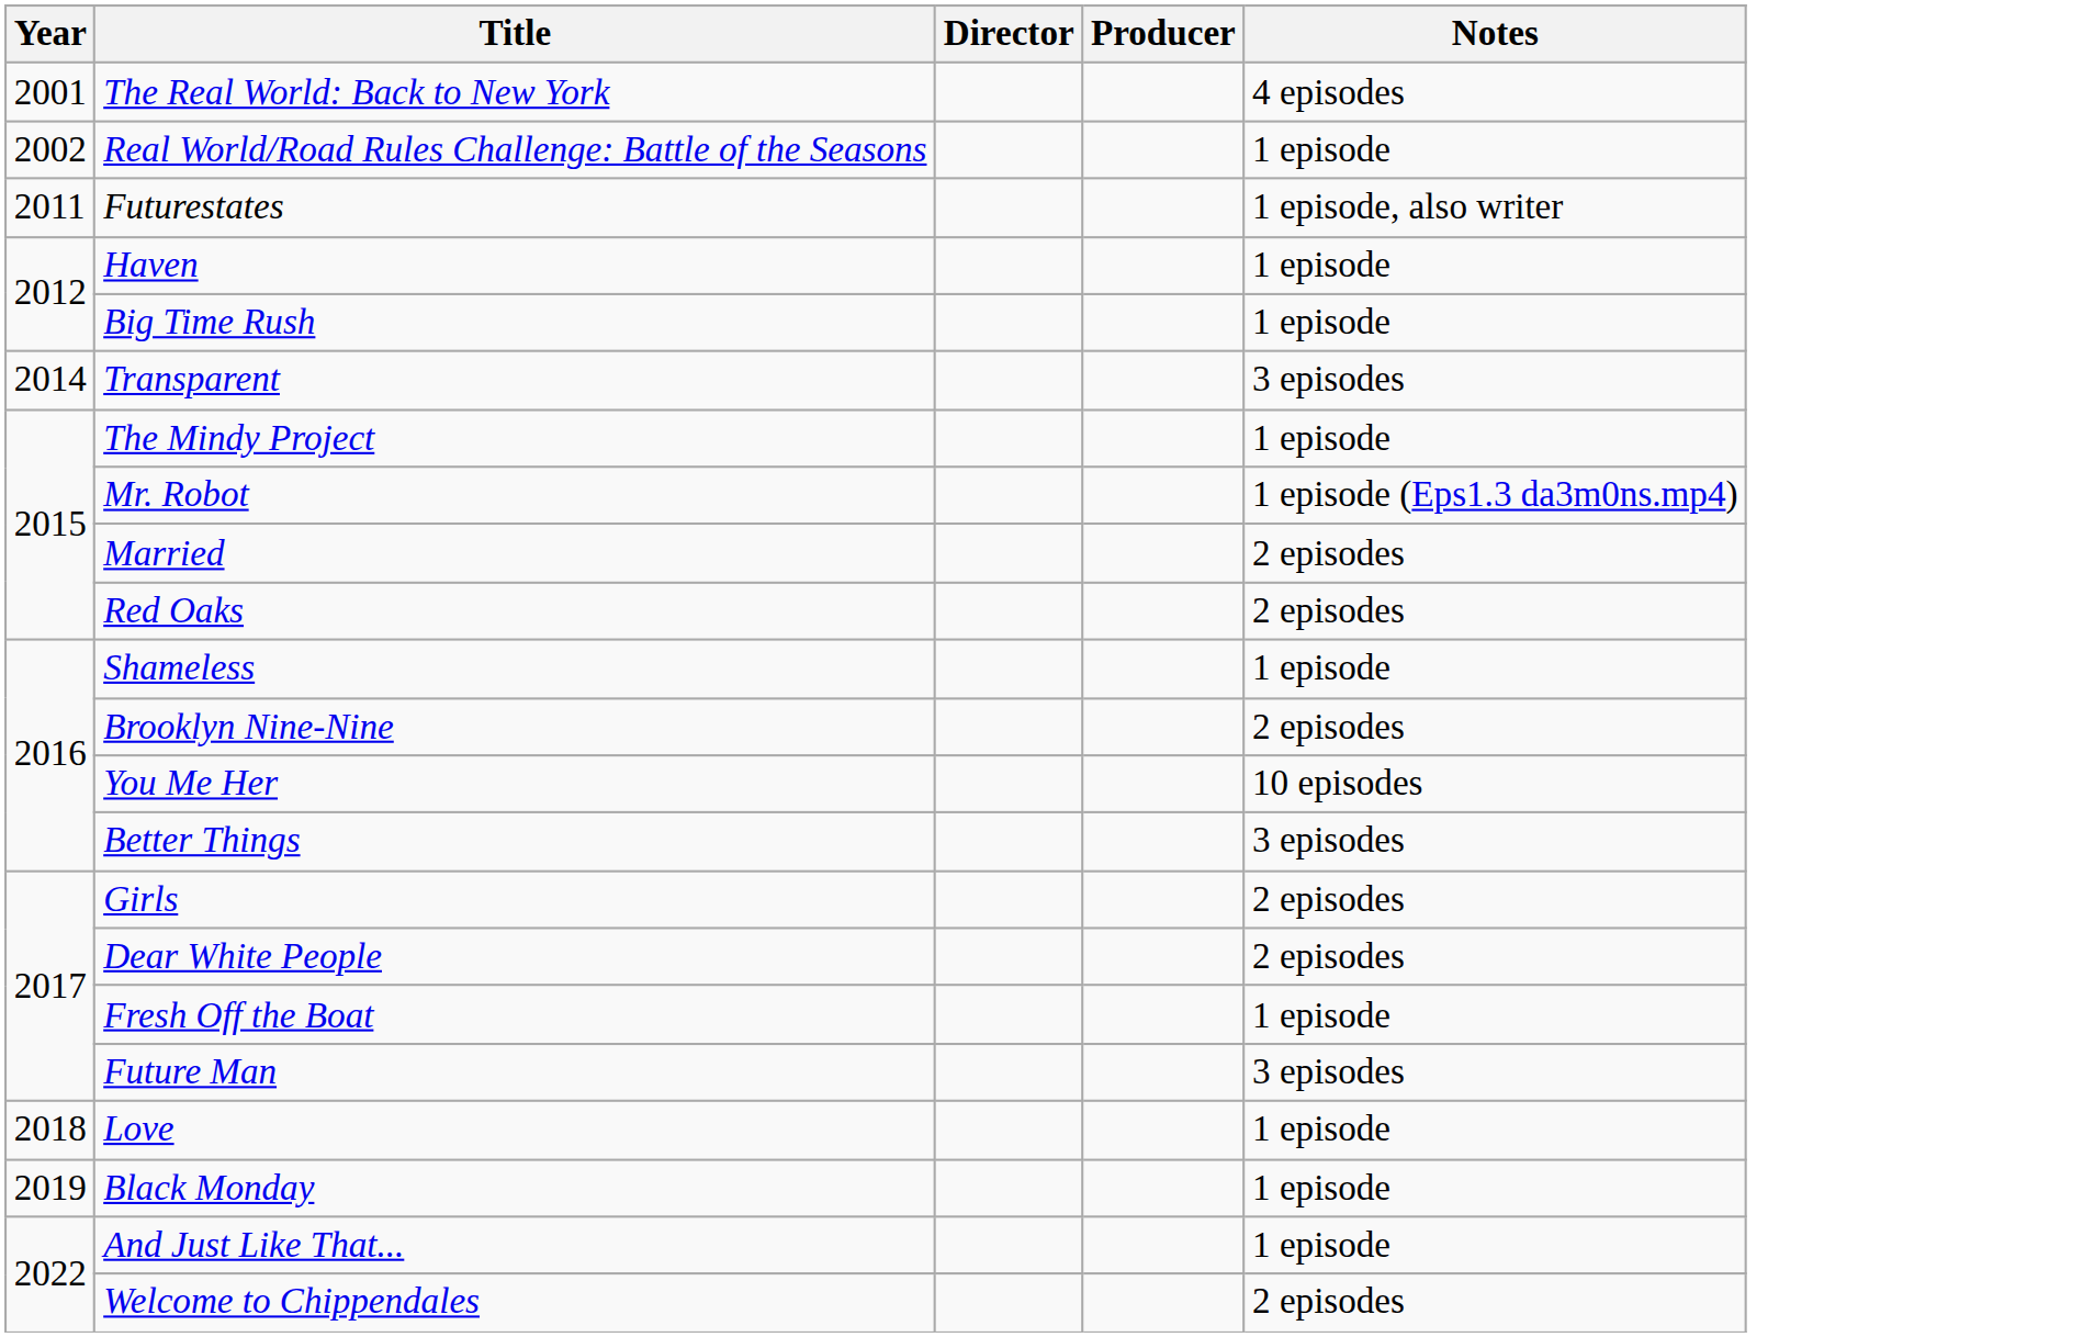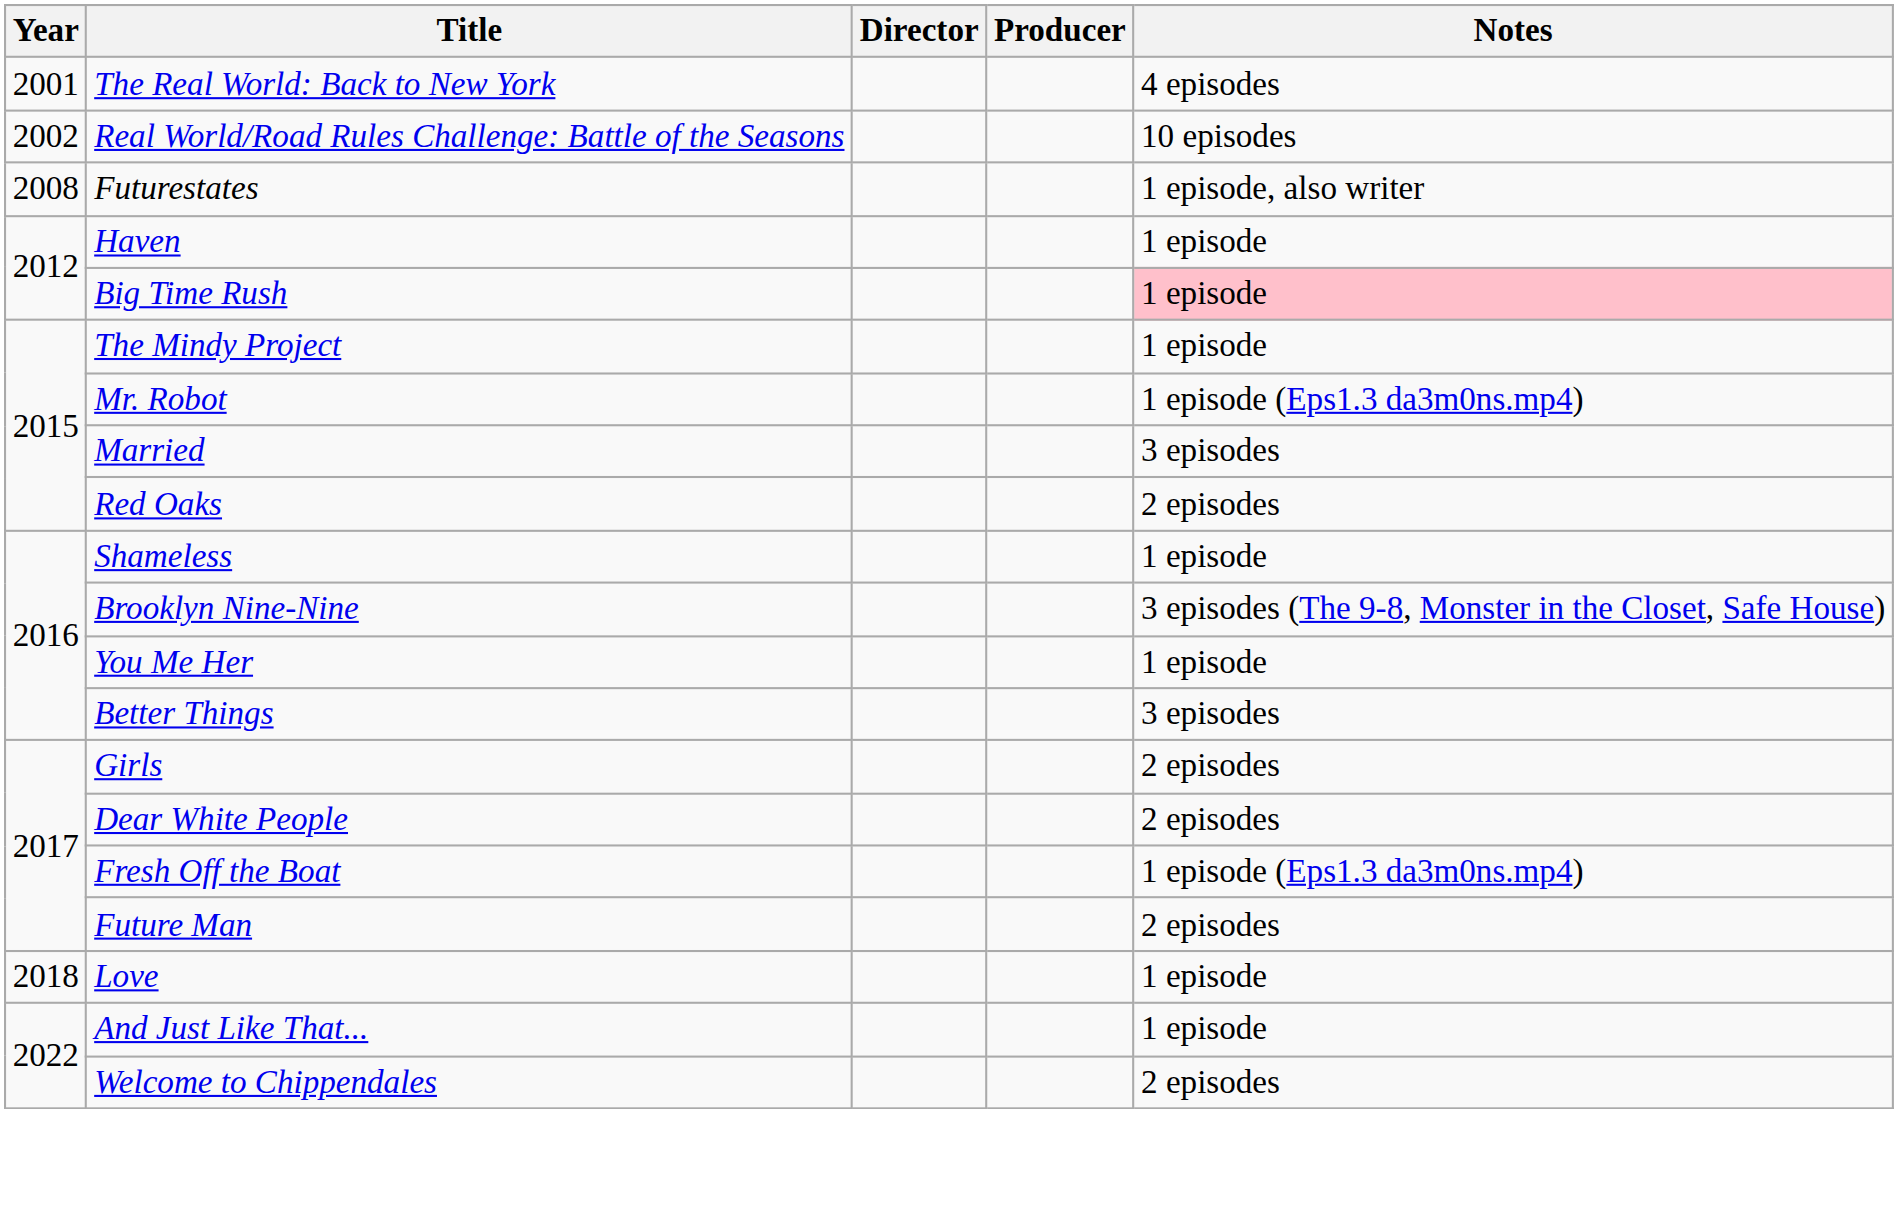Real World/Road Rules Challenge: Battle of the Seasons | Notes: 1 episode -> 10 episodes
Futurestates | Year: 2011 -> 2008
Big Time Rush | Notes: no background -> pink background
- row: 2014 | Transparent | 3 episodes
Married | Notes: 2 episodes -> 3 episodes
Brooklyn Nine-Nine | Notes: 2 episodes -> 3 episodes (The 9-8, Monster in the Closet, Safe House)
You Me Her | Notes: 10 episodes -> 1 episode
Fresh Off the Boat | Notes: 1 episode -> 1 episode (Eps1.3 da3m0ns.mp4)
Future Man | Notes: 3 episodes -> 2 episodes
- row: 2019 | Black Monday | 1 episode
